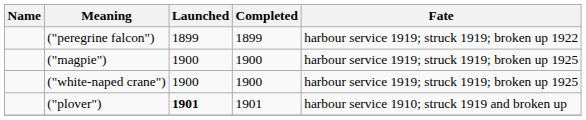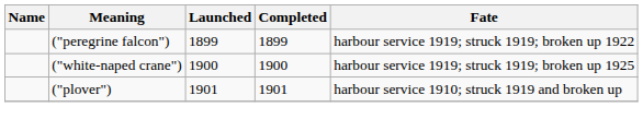- row: ("magpie") | 1900 | 1900 | harbour service 1919; struck 1919; broken up 1925
("plover") | Launched: bold -> normal
